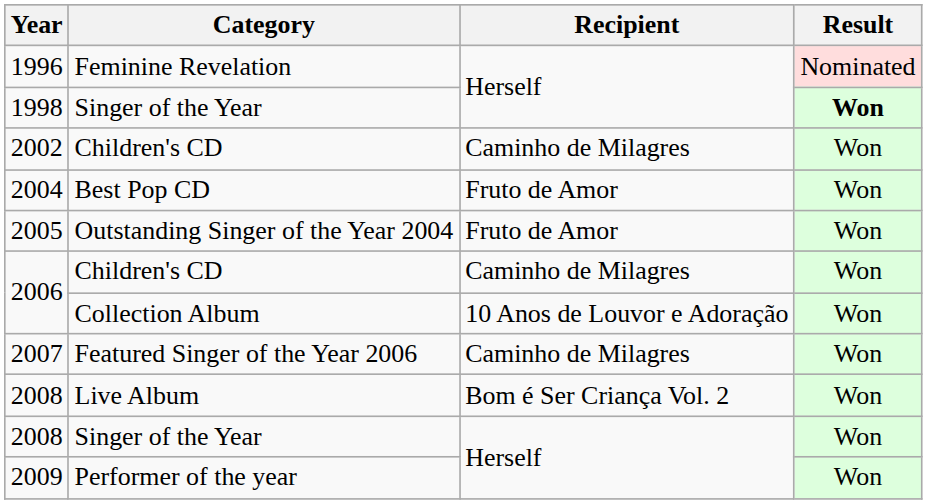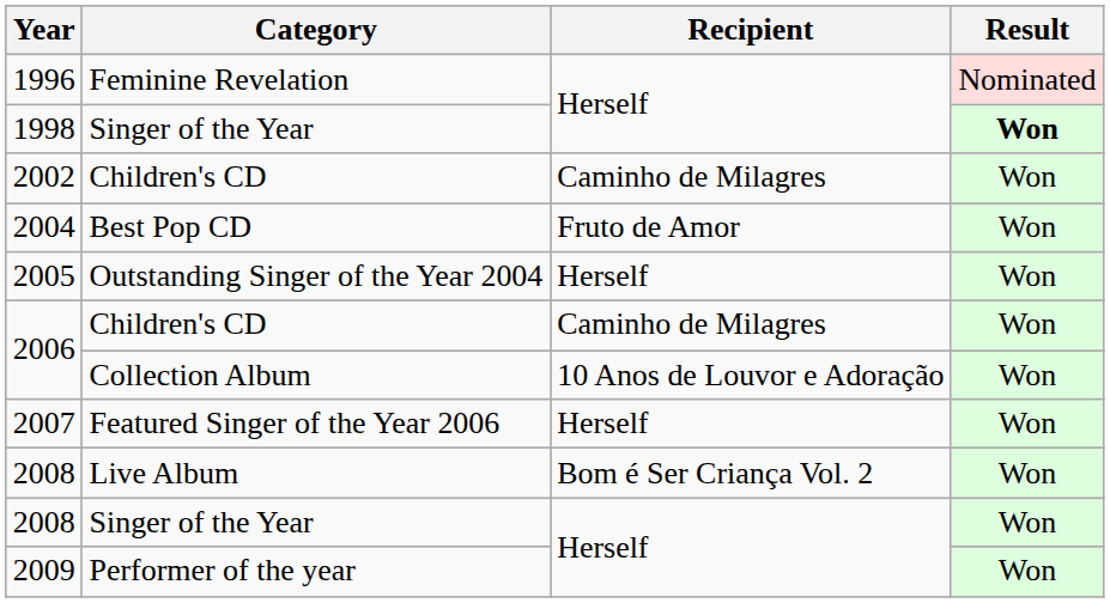2005 | Recipient: Fruto de Amor -> Herself
2007 | Recipient: Caminho de Milagres -> Herself
